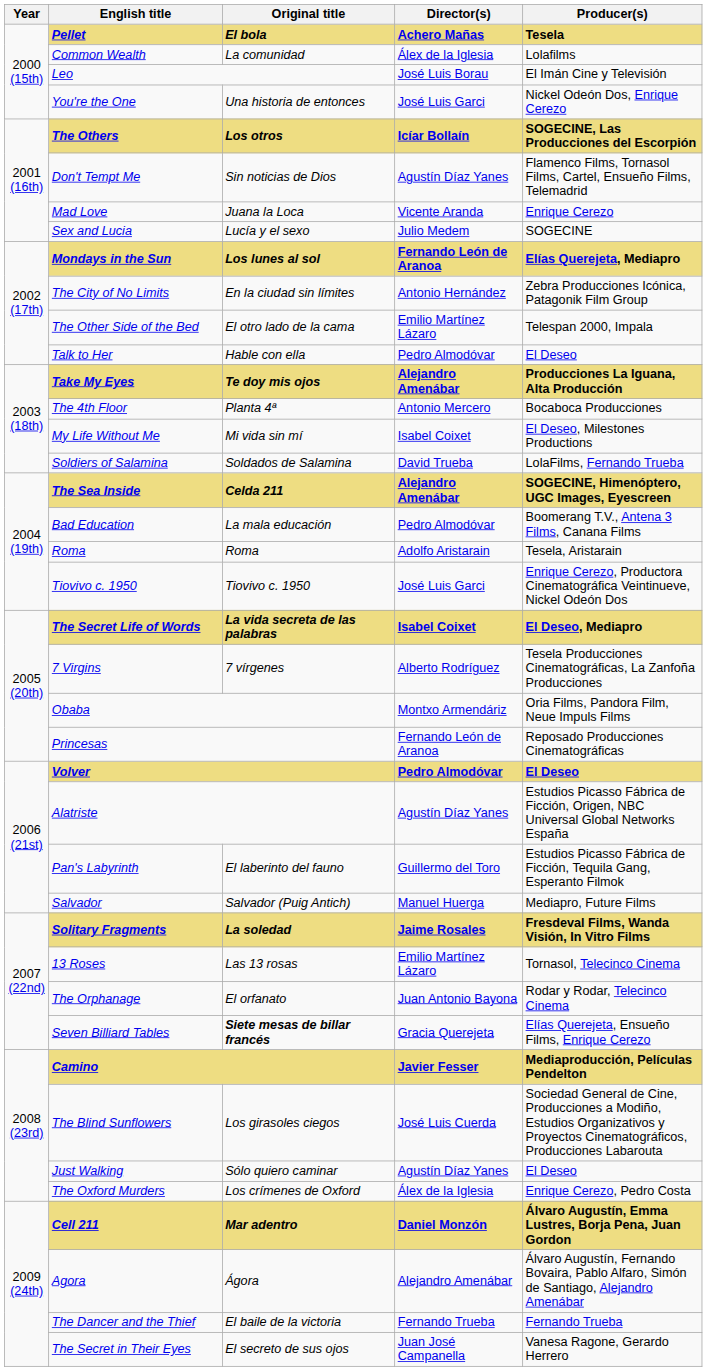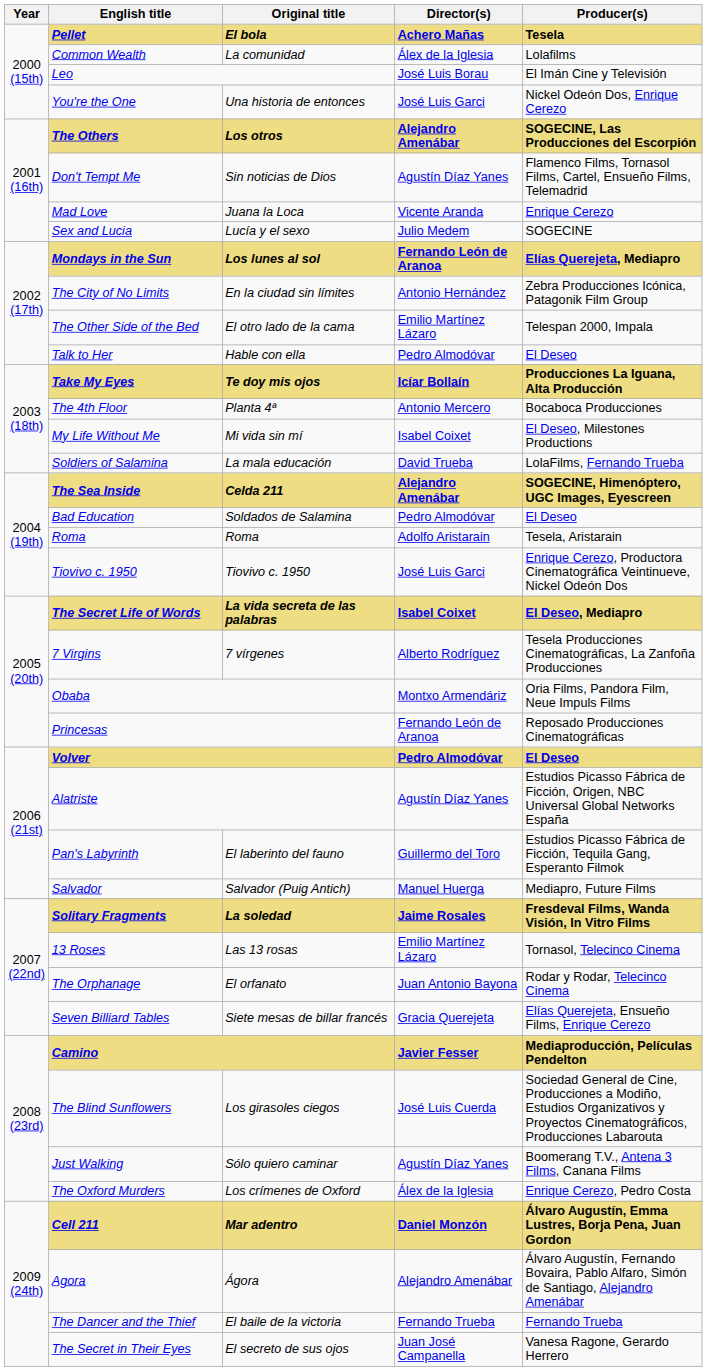The Others | Director(s): Icíar Bollaín -> Alejandro Amenábar
Take My Eyes | Director(s): Alejandro Amenábar -> Icíar Bollaín
Soldiers of Salamina | Original title: Soldados de Salamina -> La mala educación
Bad Education | Original title: La mala educación -> Soldados de Salamina
Bad Education | Producer(s): Boomerang T.V., Antena 3 Films, Canana Films -> El Deseo
Seven Billiard Tables | Original title: bold -> normal
Just Walking | Producer(s): El Deseo -> Boomerang T.V., Antena 3 Films, Canana Films
